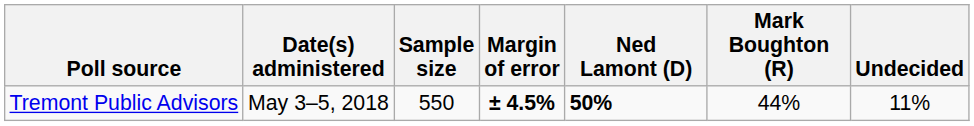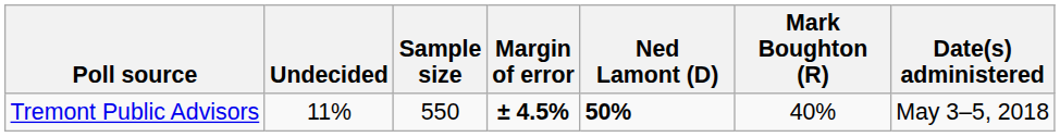columns swapped: Date(s) administered <-> Undecided
Tremont Public Advisors | Mark Boughton (R): 44% -> 40%
